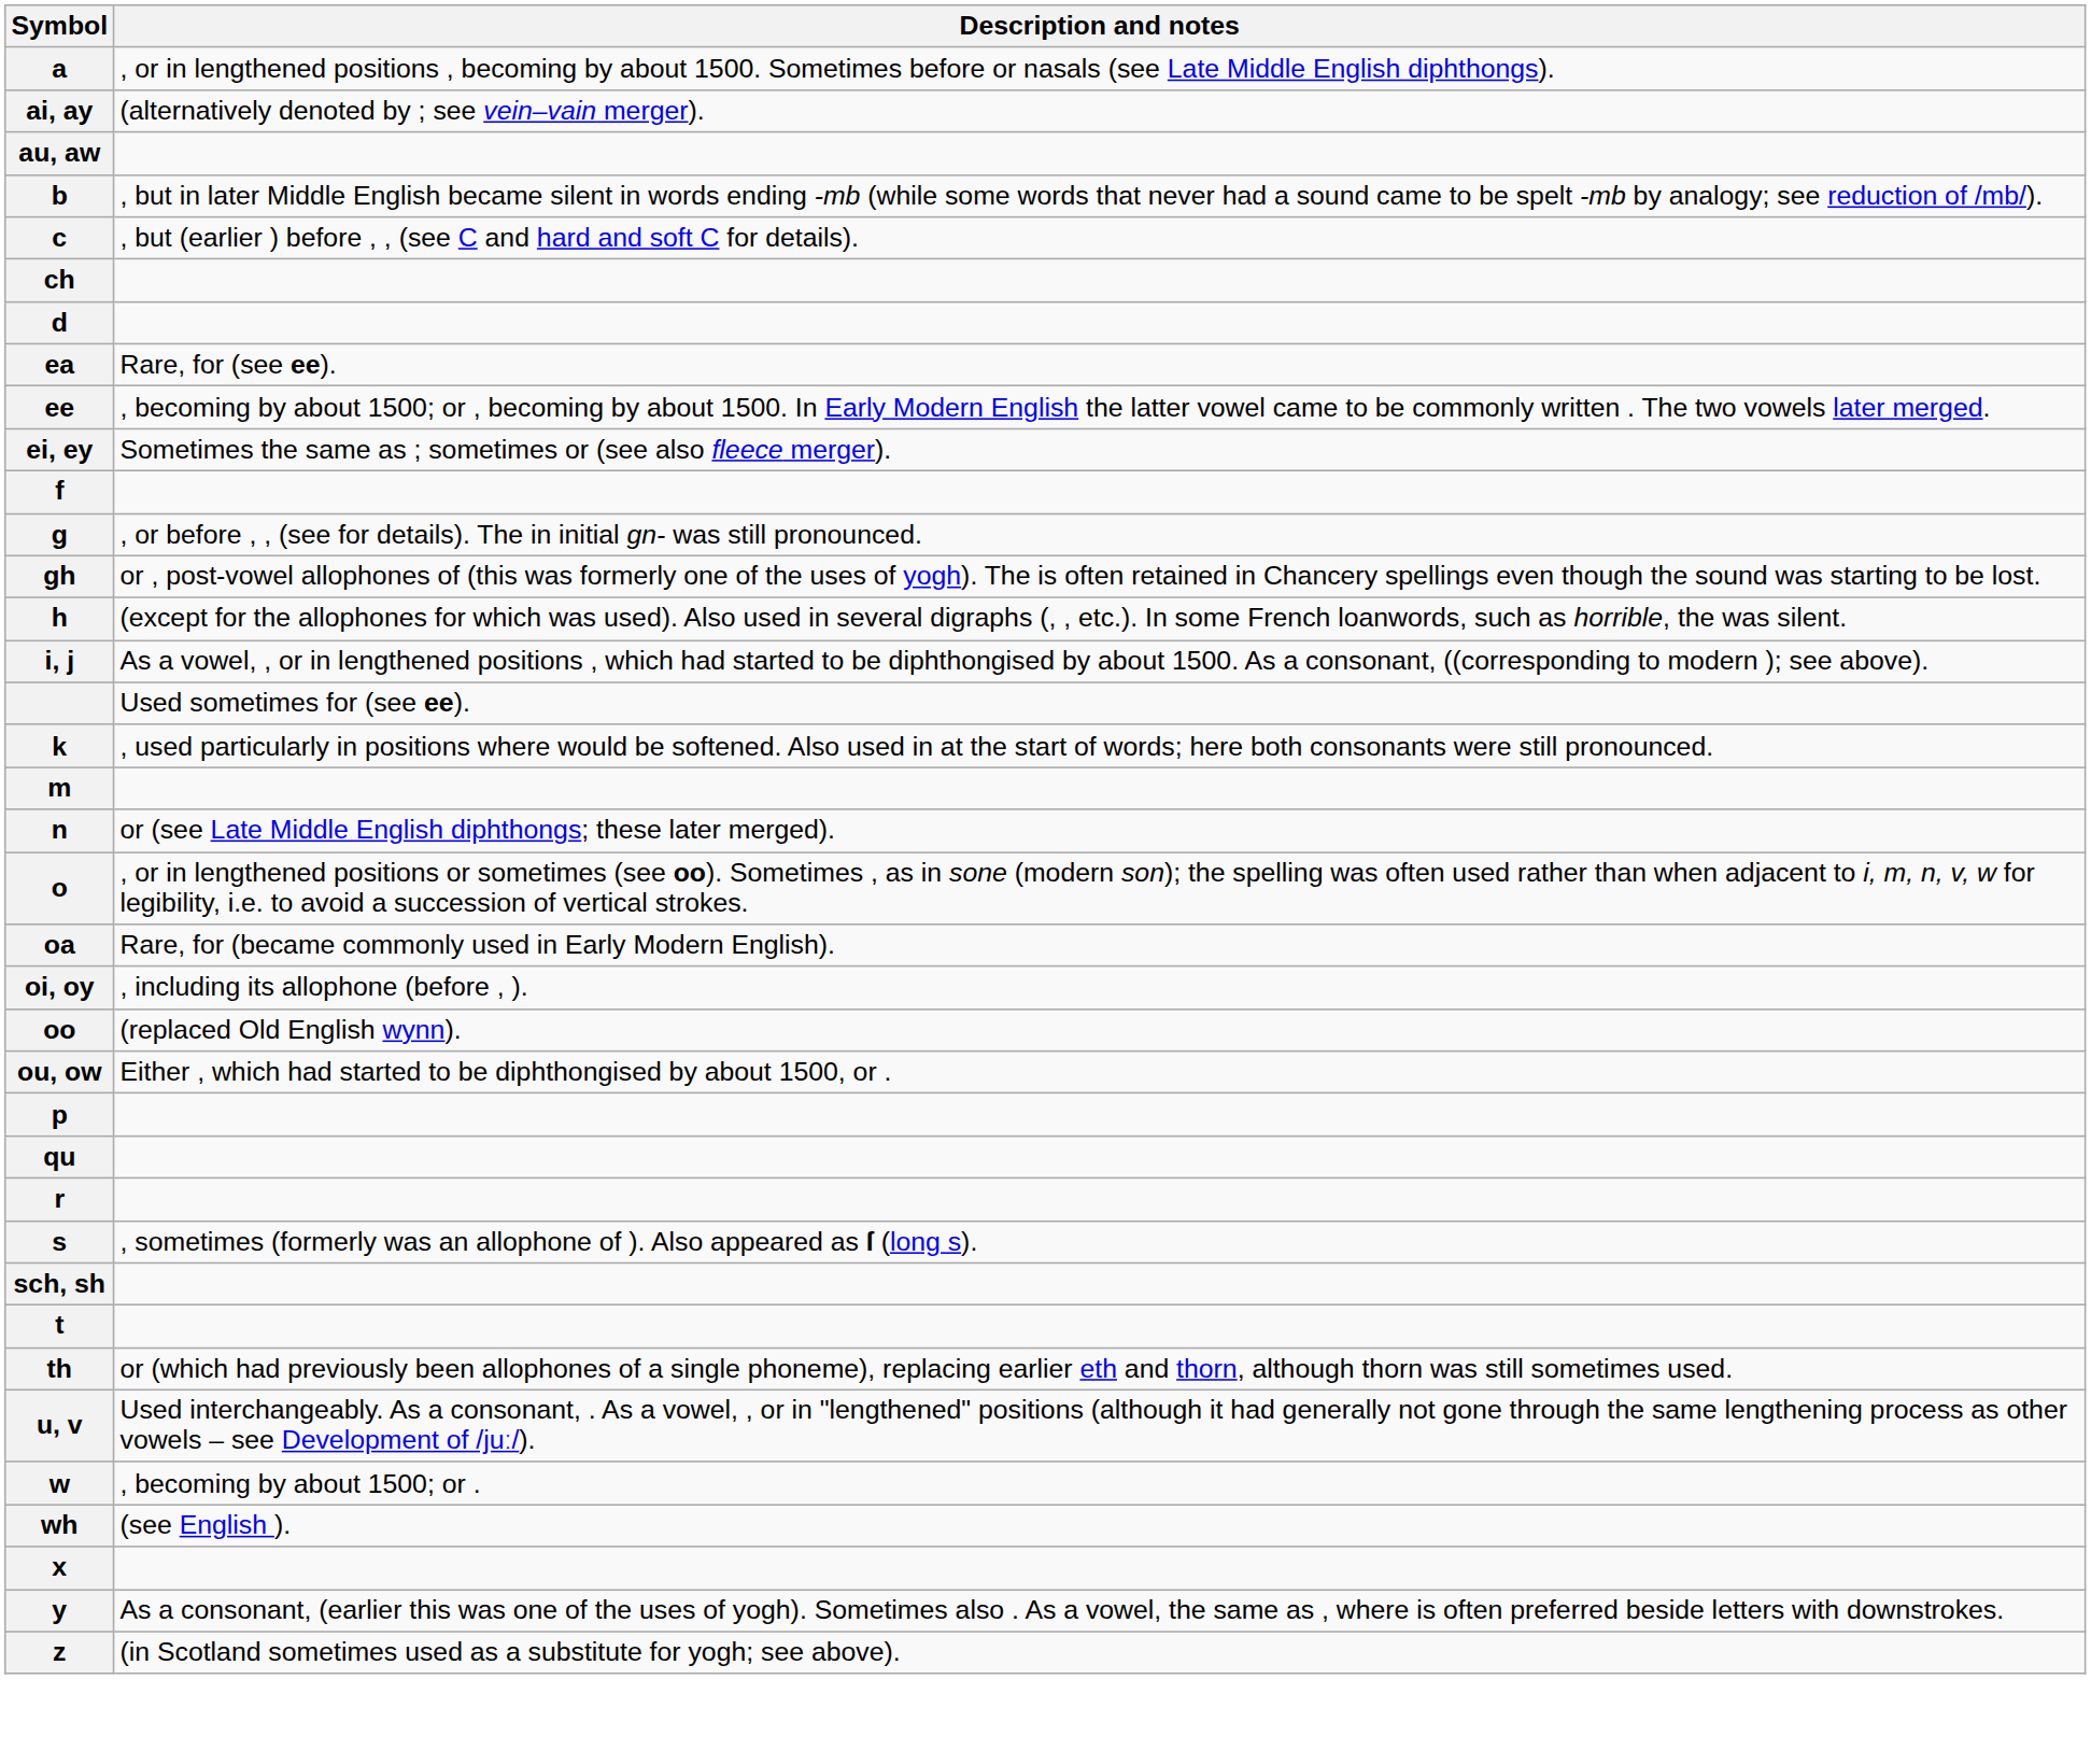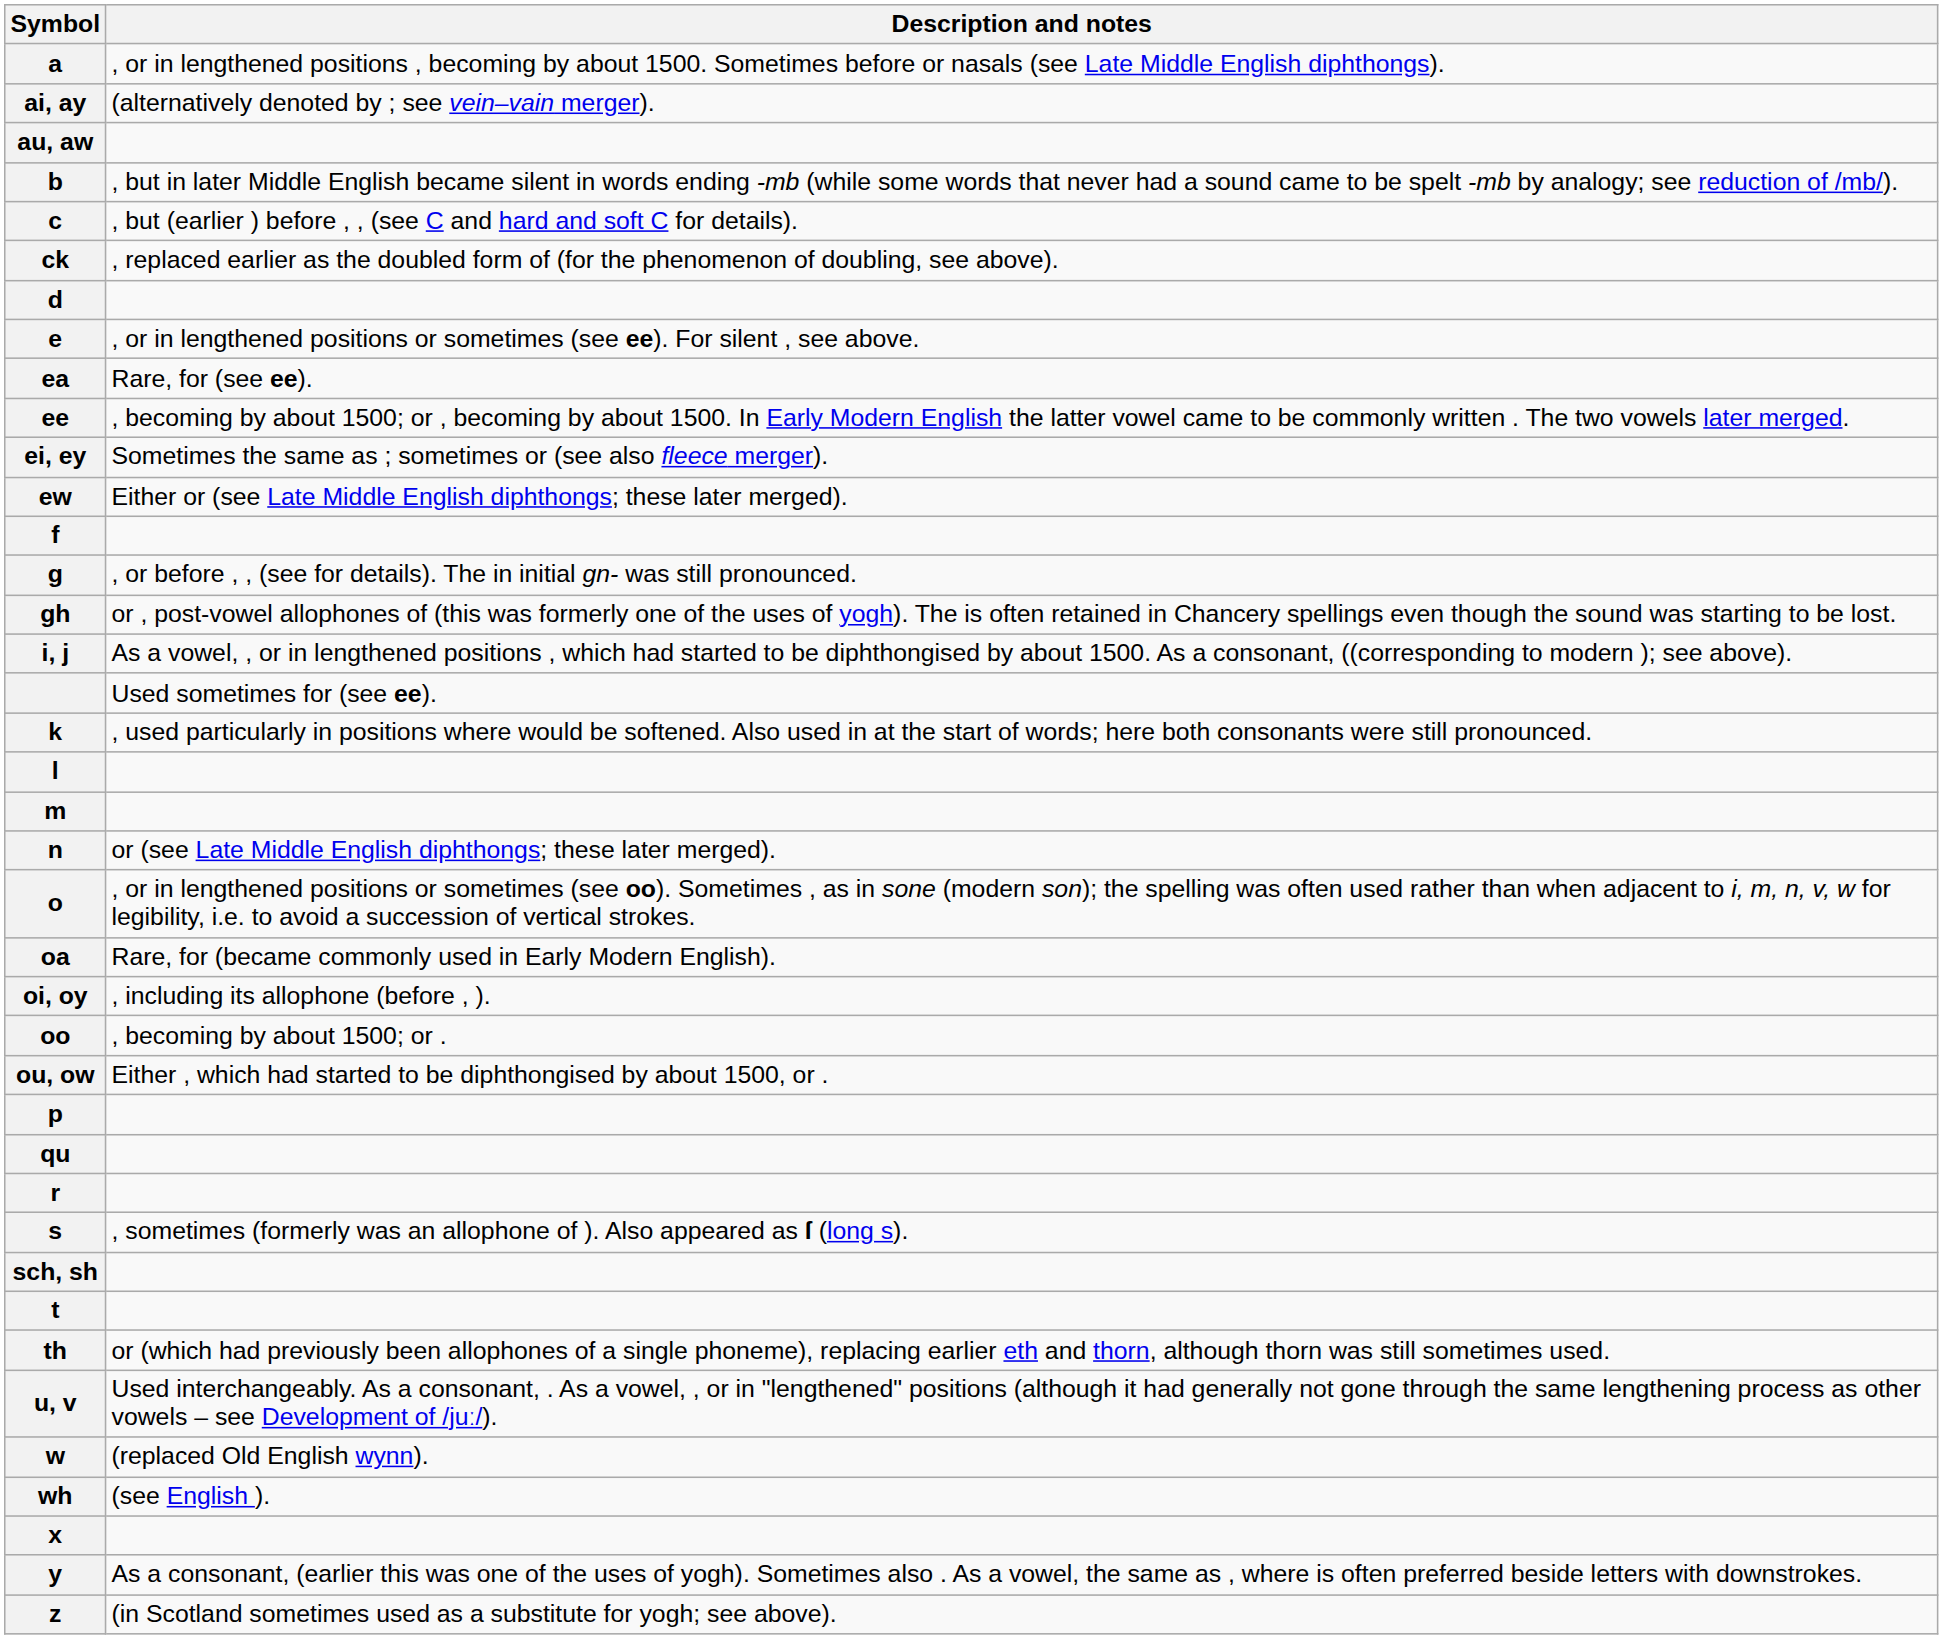- row: ch
+ row: ck | , replaced earlier as the doubled form of (for the phenomenon of doubling, see above).
+ row: e | , or in lengthened positions or sometimes (see ee). For silent , see above.
+ row: ew | Either or (see Late Middle English diphthongs; these later merged).
- row: h | (except for the allophones for which was used). Also used in several digraphs (, , etc.). In some French loanwords, such as horrible, the was silent.
+ row: l
oo | Description and notes: (replaced Old English wynn). -> , becoming by about 1500; or .
w | Description and notes: , becoming by about 1500; or . -> (replaced Old English wynn).
